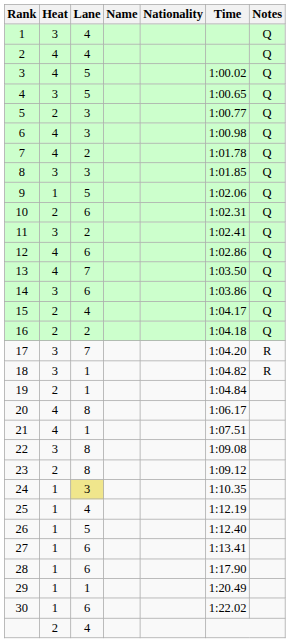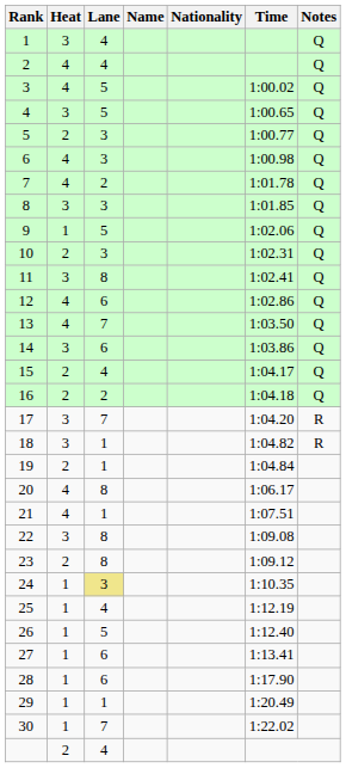10 | Lane: 6 -> 3
11 | Lane: 2 -> 8
30 | Lane: 6 -> 7
